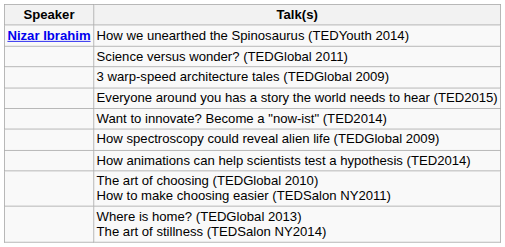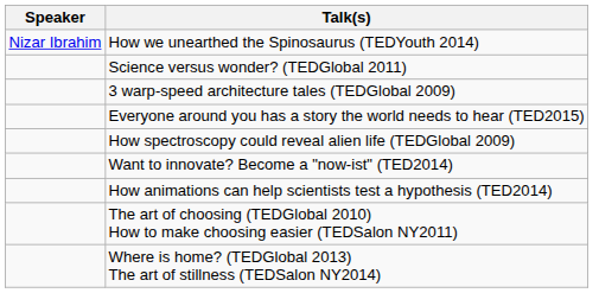How we unearthed the Spinosaurus (TEDYouth 2014) | Speaker: bold -> normal
rows swapped: How spectroscopy could reveal alien life (TEDGlobal 2009) <-> Want to innovate? Become a "now-ist" (TED2014)
